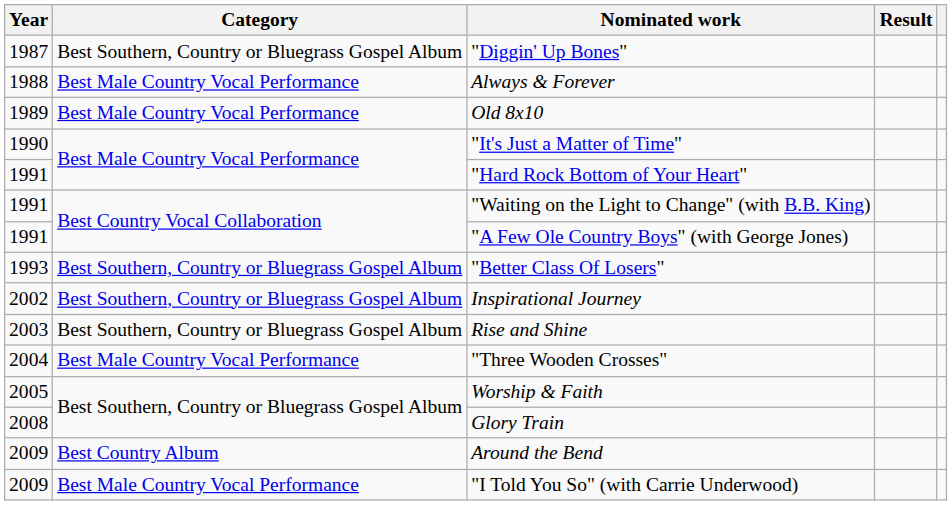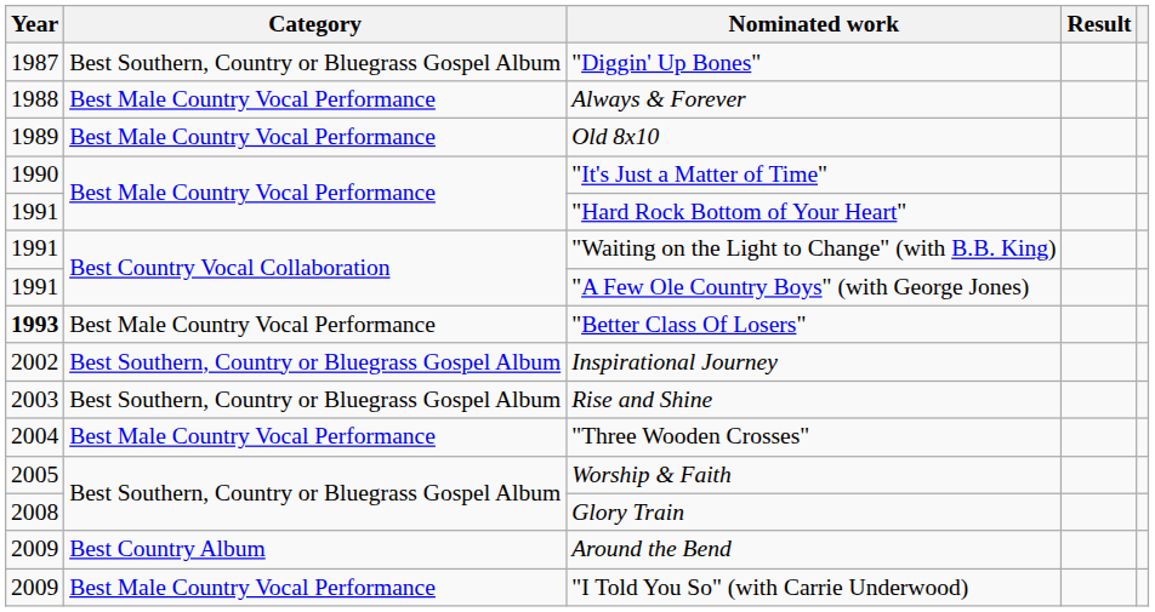"Better Class Of Losers" | Year: normal -> bold
"Better Class Of Losers" | Category: Best Southern, Country or Bluegrass Gospel Album -> Best Male Country Vocal Performance
